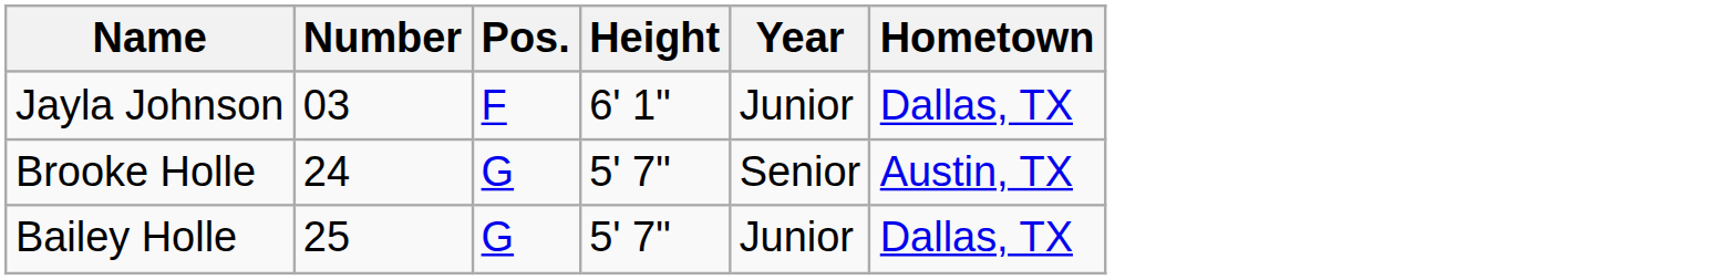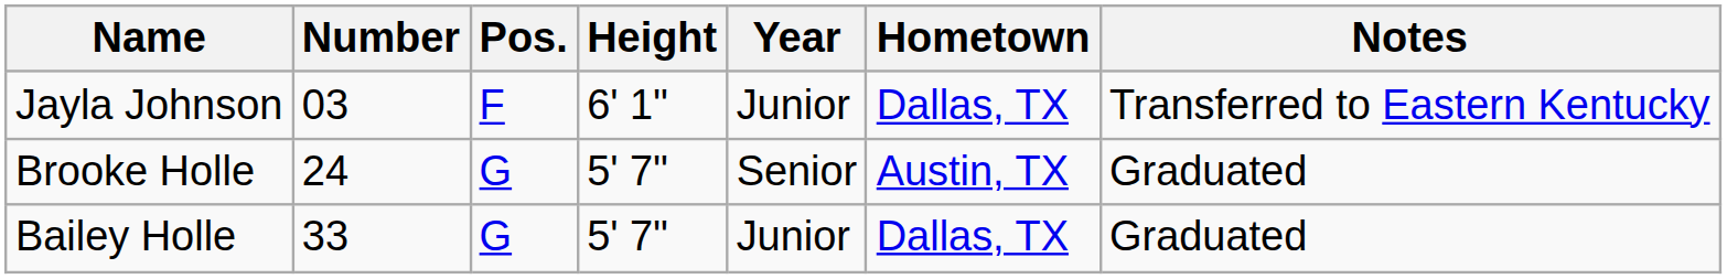+ column: Notes | Transferred to Eastern Kentucky | Graduated | Graduated
Bailey Holle | Number: 25 -> 33
